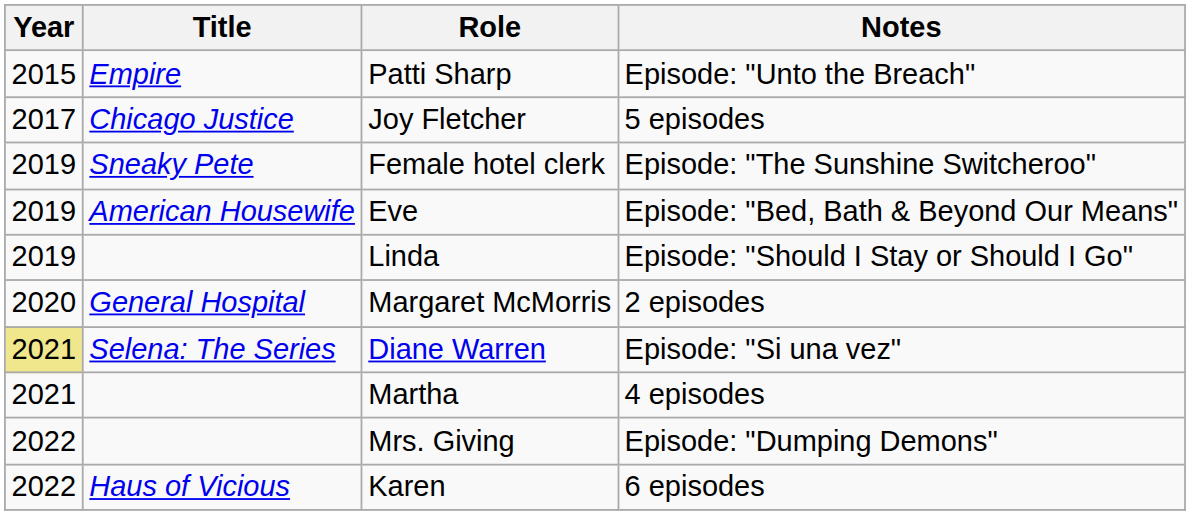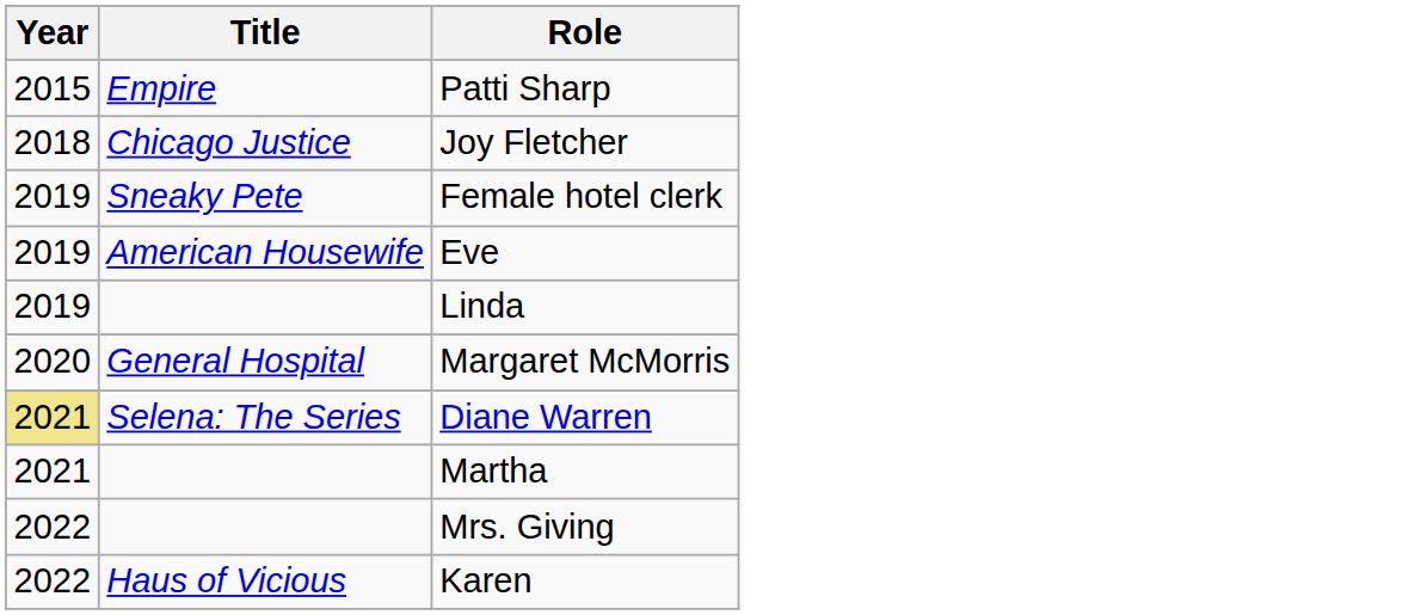- column: Notes | Episode: "Unto the Breach" | 5 episodes | Episode: "The Sunshine Switcheroo" | Episode: "Bed, Bath & Beyond Our Means" | Episode: "Should I Stay or Should I Go" | 2 episodes | Episode: "Si una vez" | 4 episodes | Episode: "Dumping Demons" | 6 episodes
Joy Fletcher | Year: 2017 -> 2018
